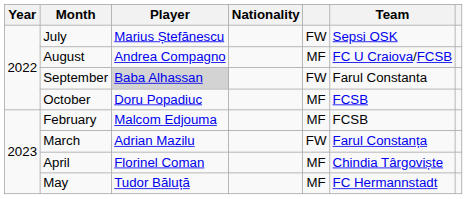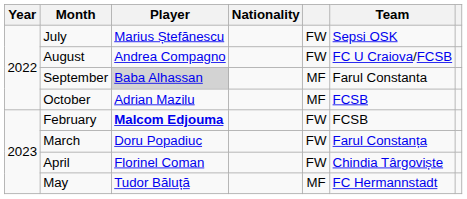August | column 5: MF -> FW
September | column 5: FW -> MF
October | Player: Doru Popadiuc -> Adrian Mazilu
February | Player: normal -> bold
February | column 5: MF -> FW
March | Player: Adrian Mazilu -> Doru Popadiuc
April | column 5: MF -> FW
